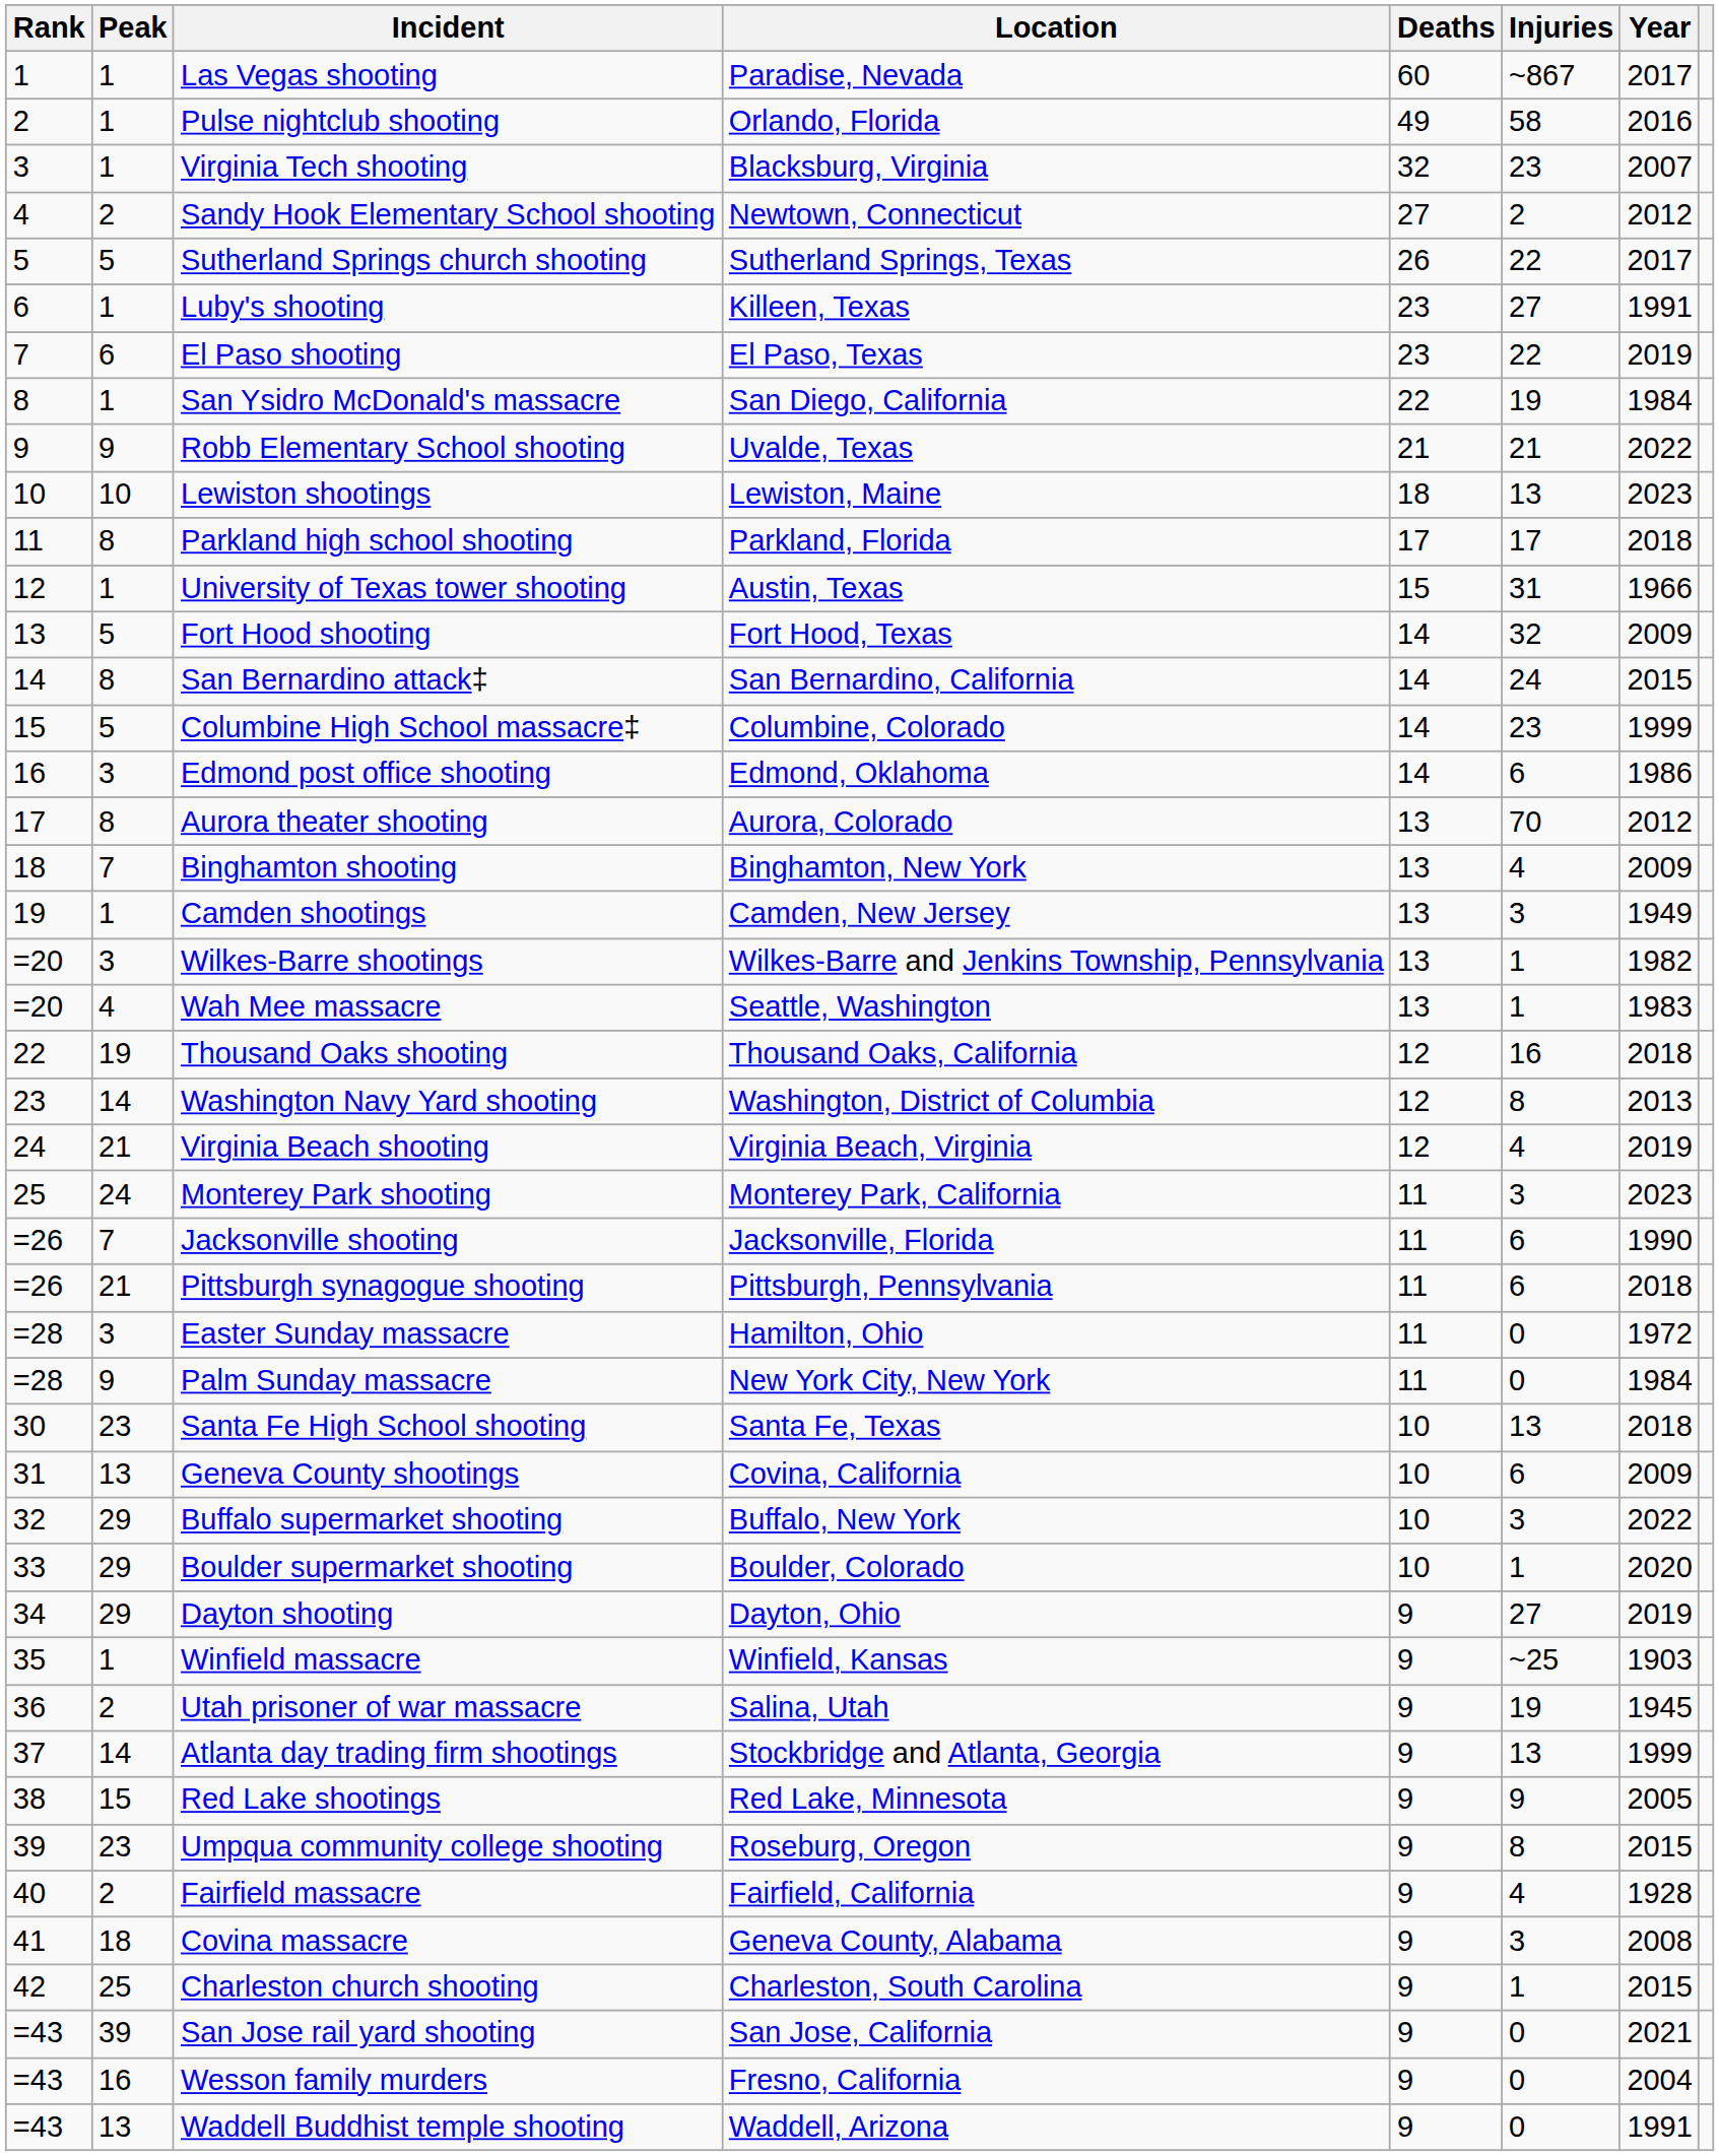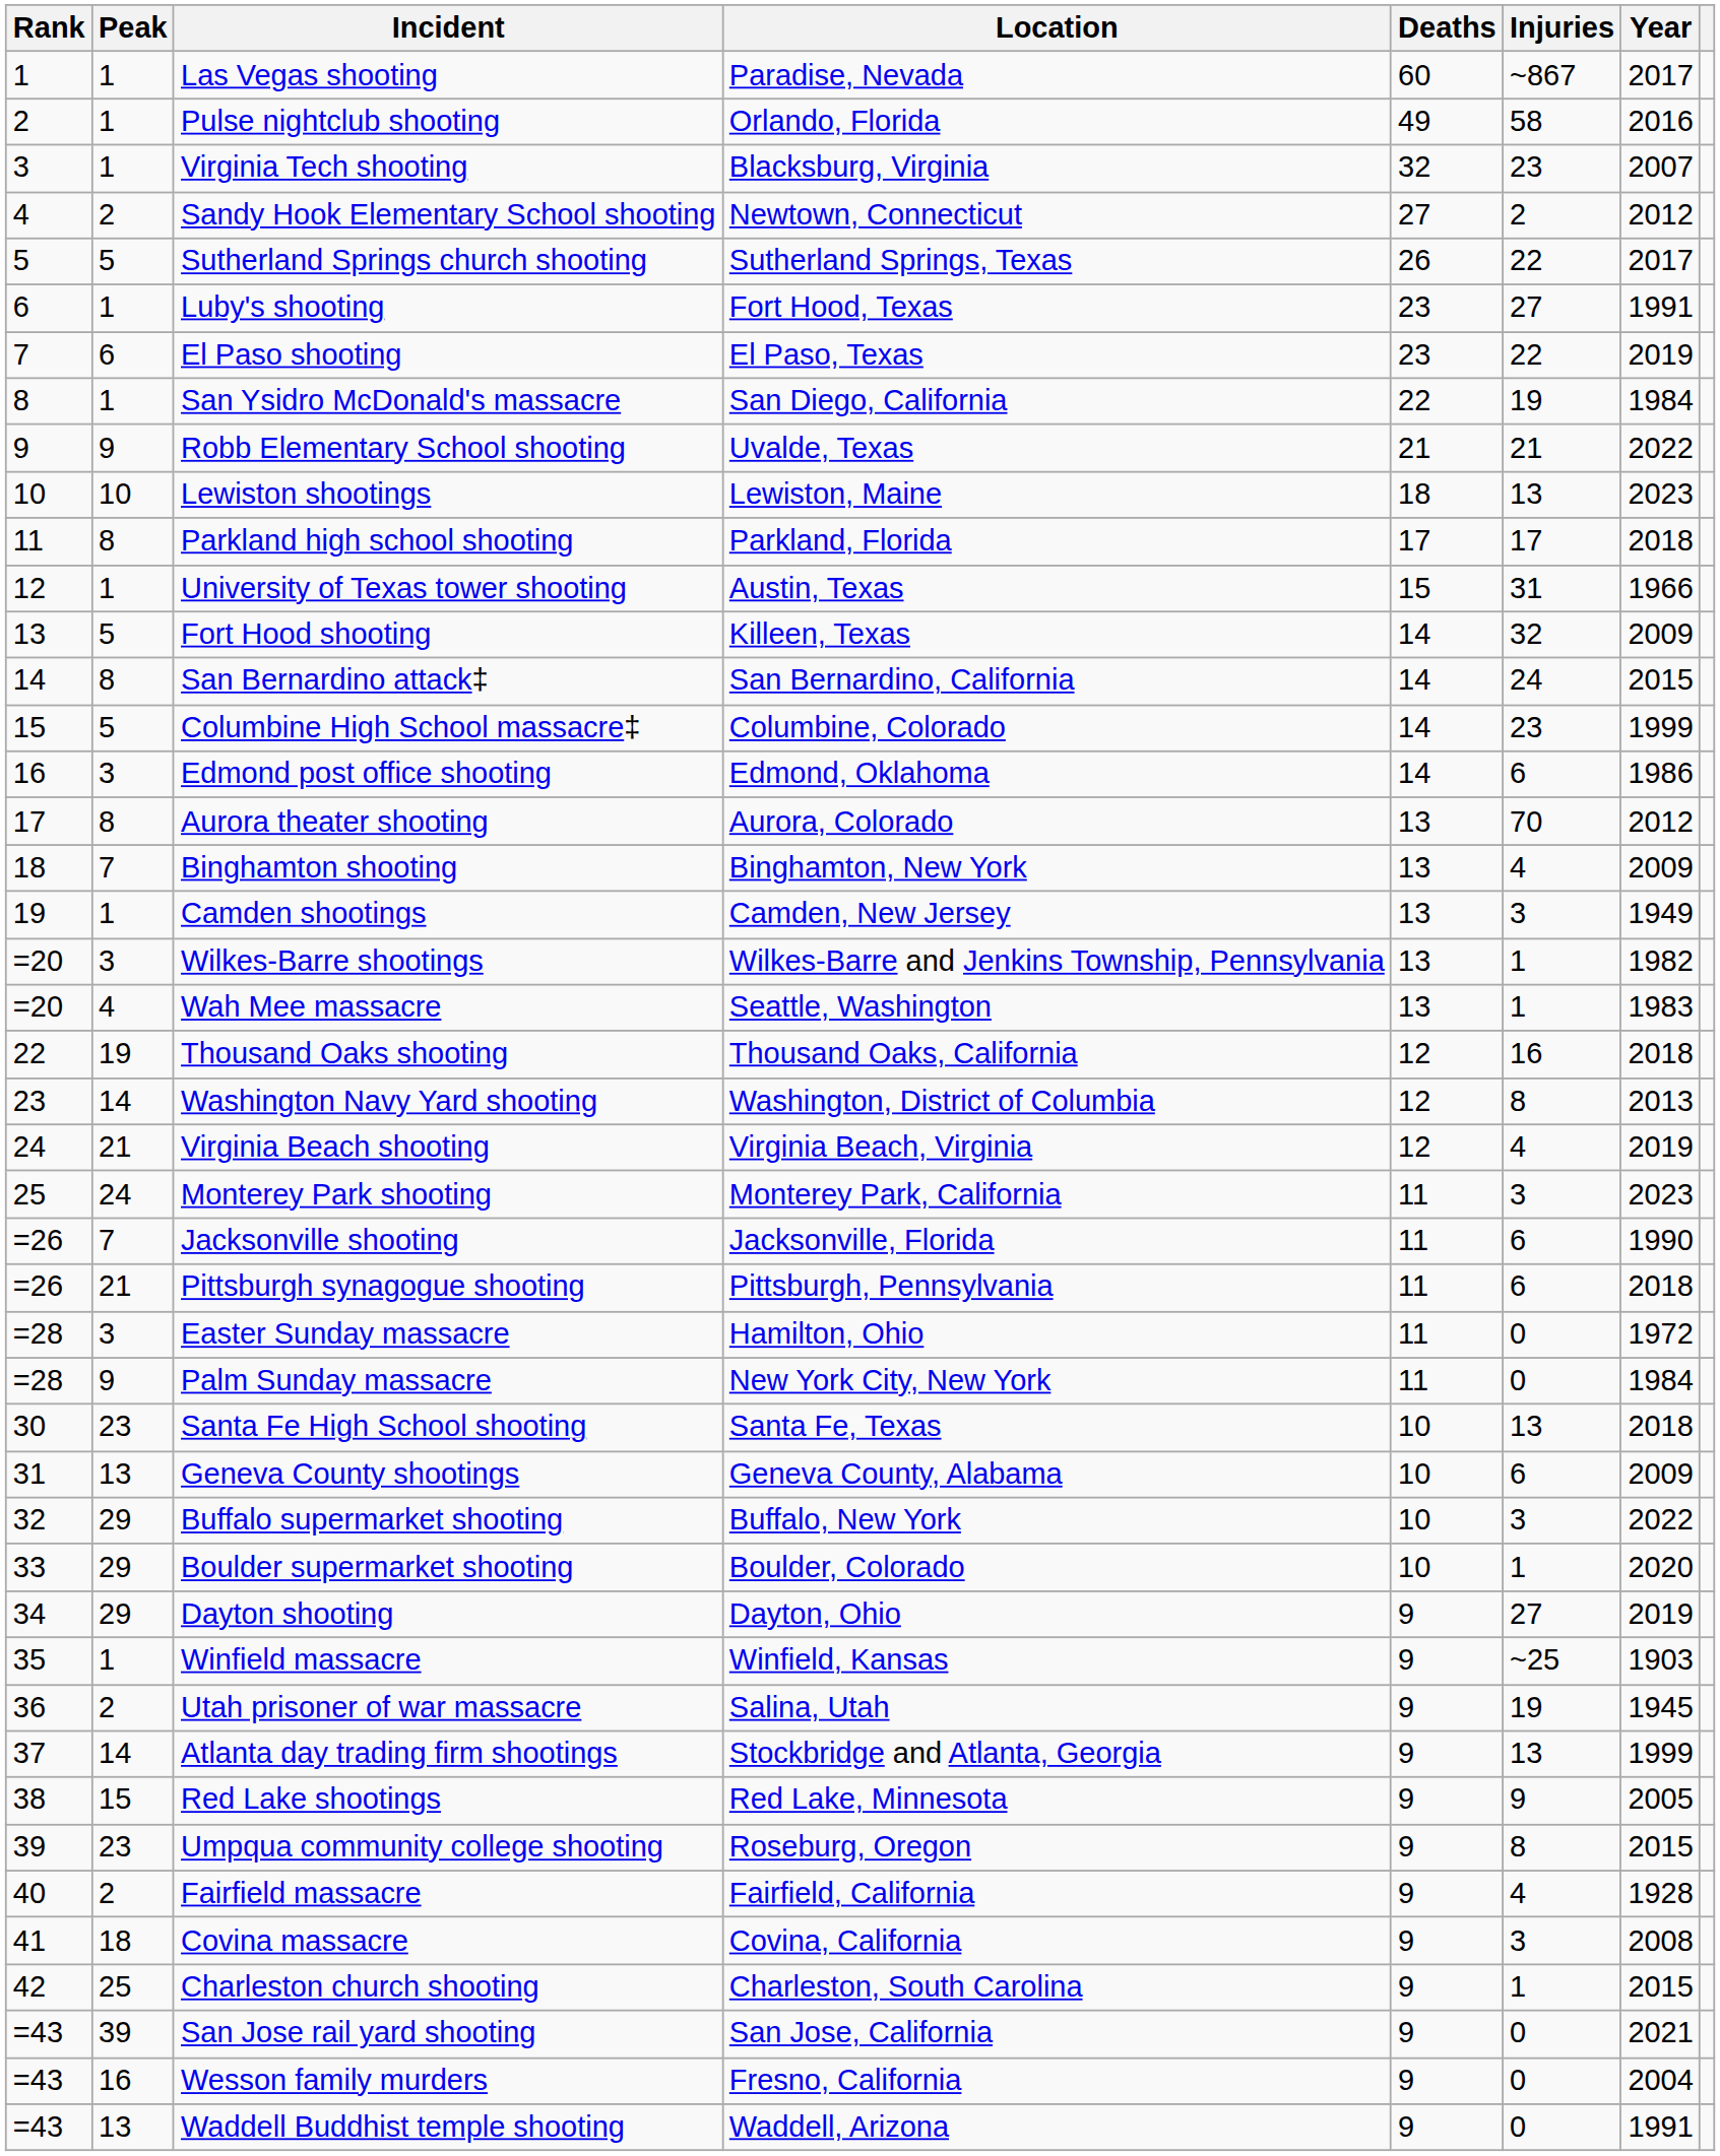Luby's shooting | Location: Killeen, Texas -> Fort Hood, Texas
Fort Hood shooting | Location: Fort Hood, Texas -> Killeen, Texas
Geneva County shootings | Location: Covina, California -> Geneva County, Alabama
Covina massacre | Location: Geneva County, Alabama -> Covina, California
